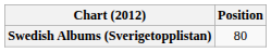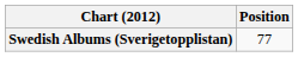Swedish Albums (Sverigetopplistan) | Position: 80 -> 77
